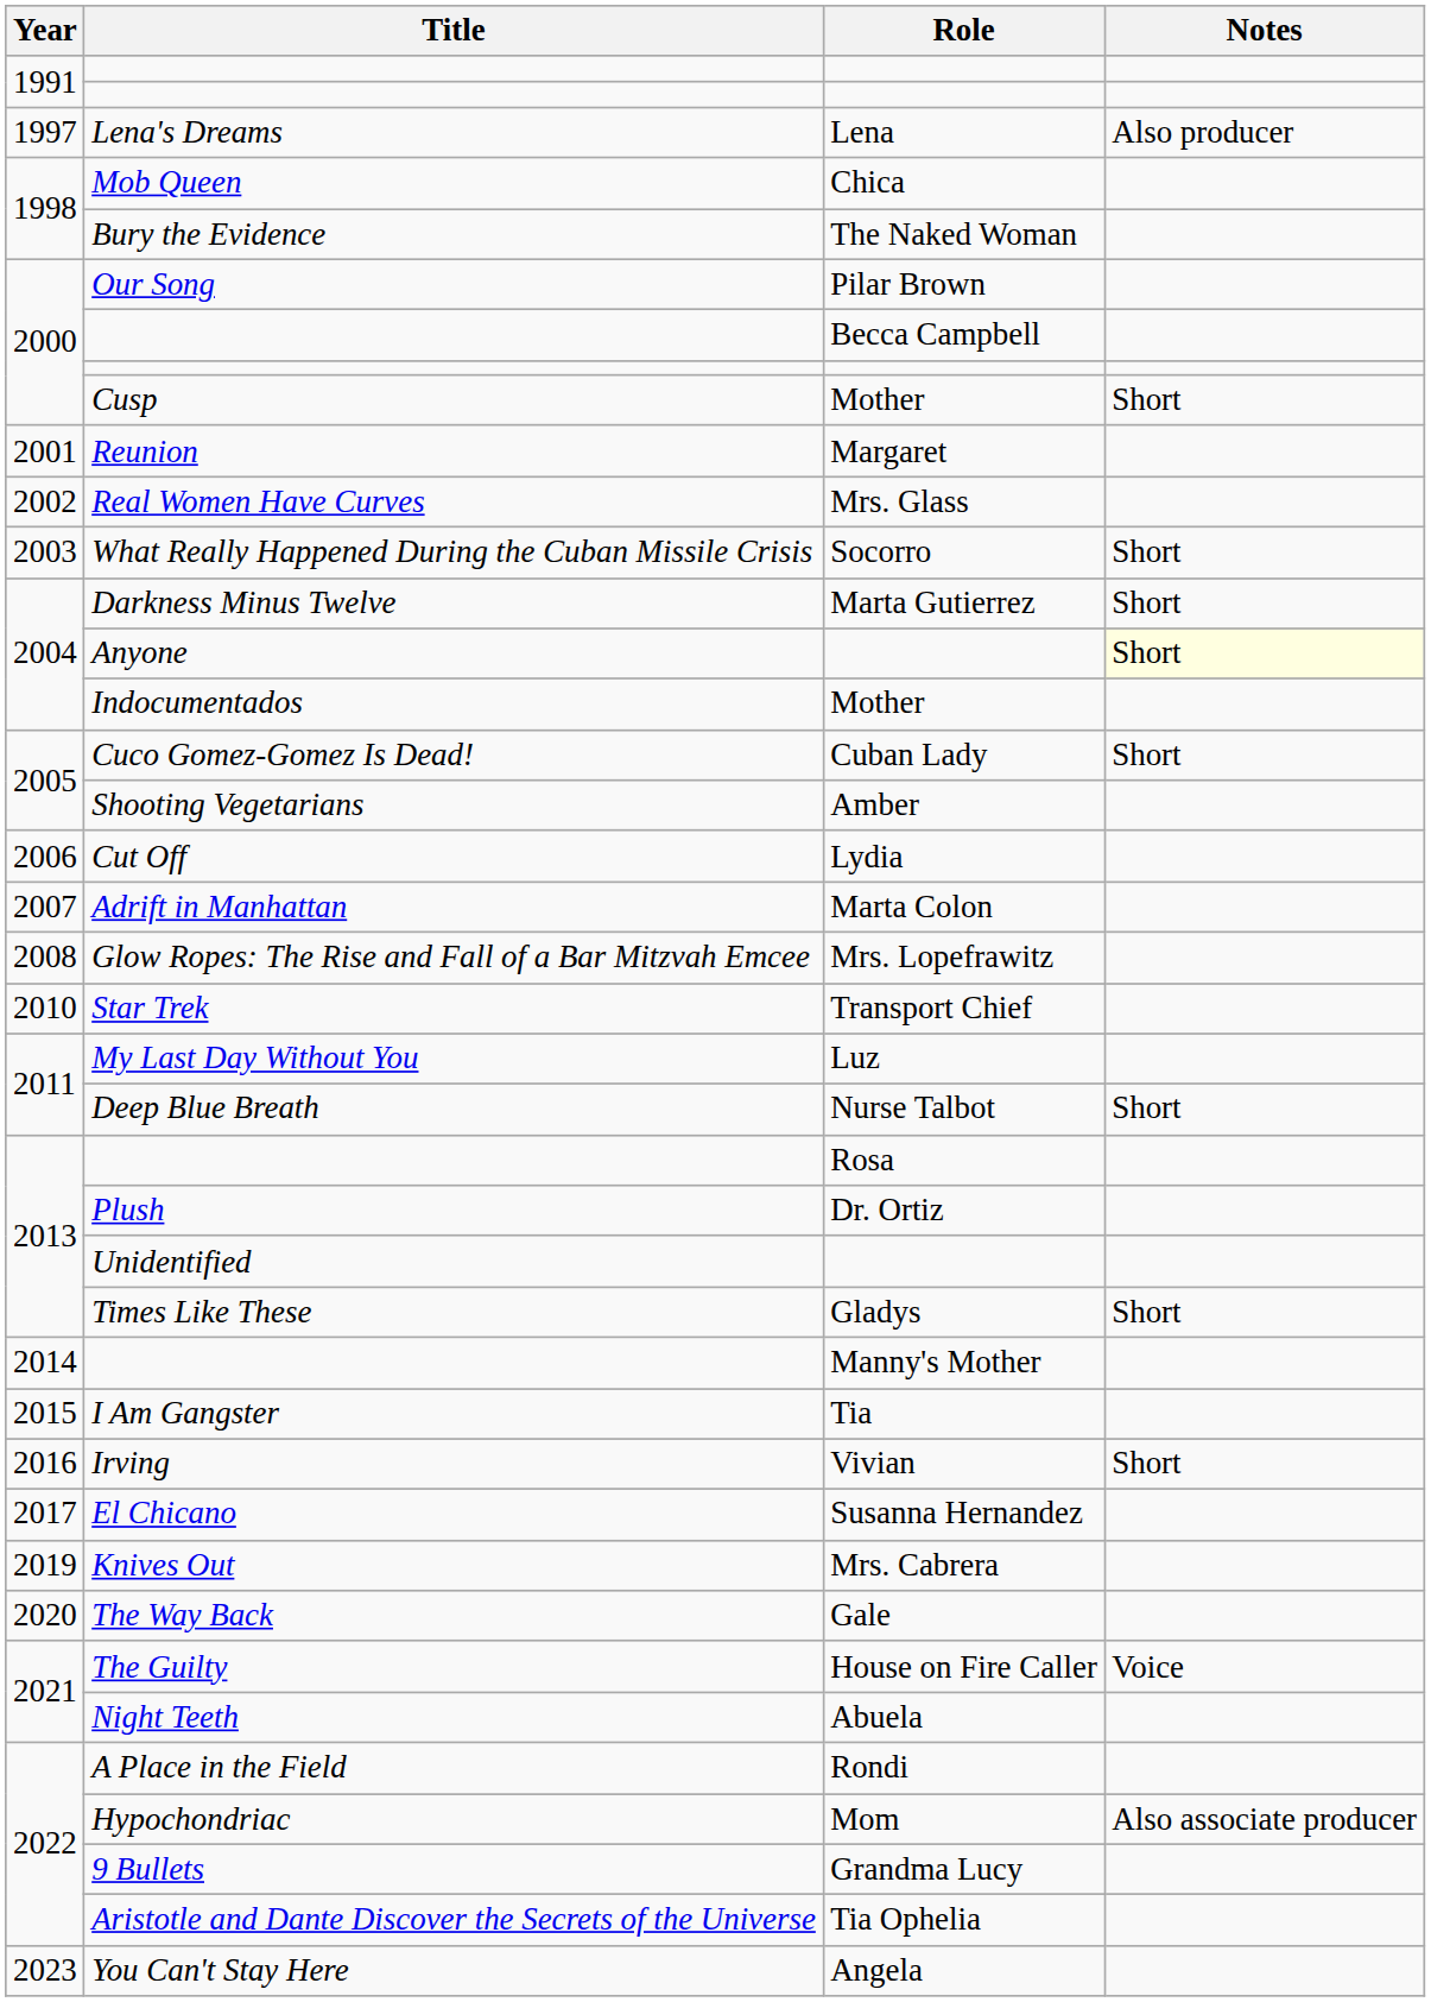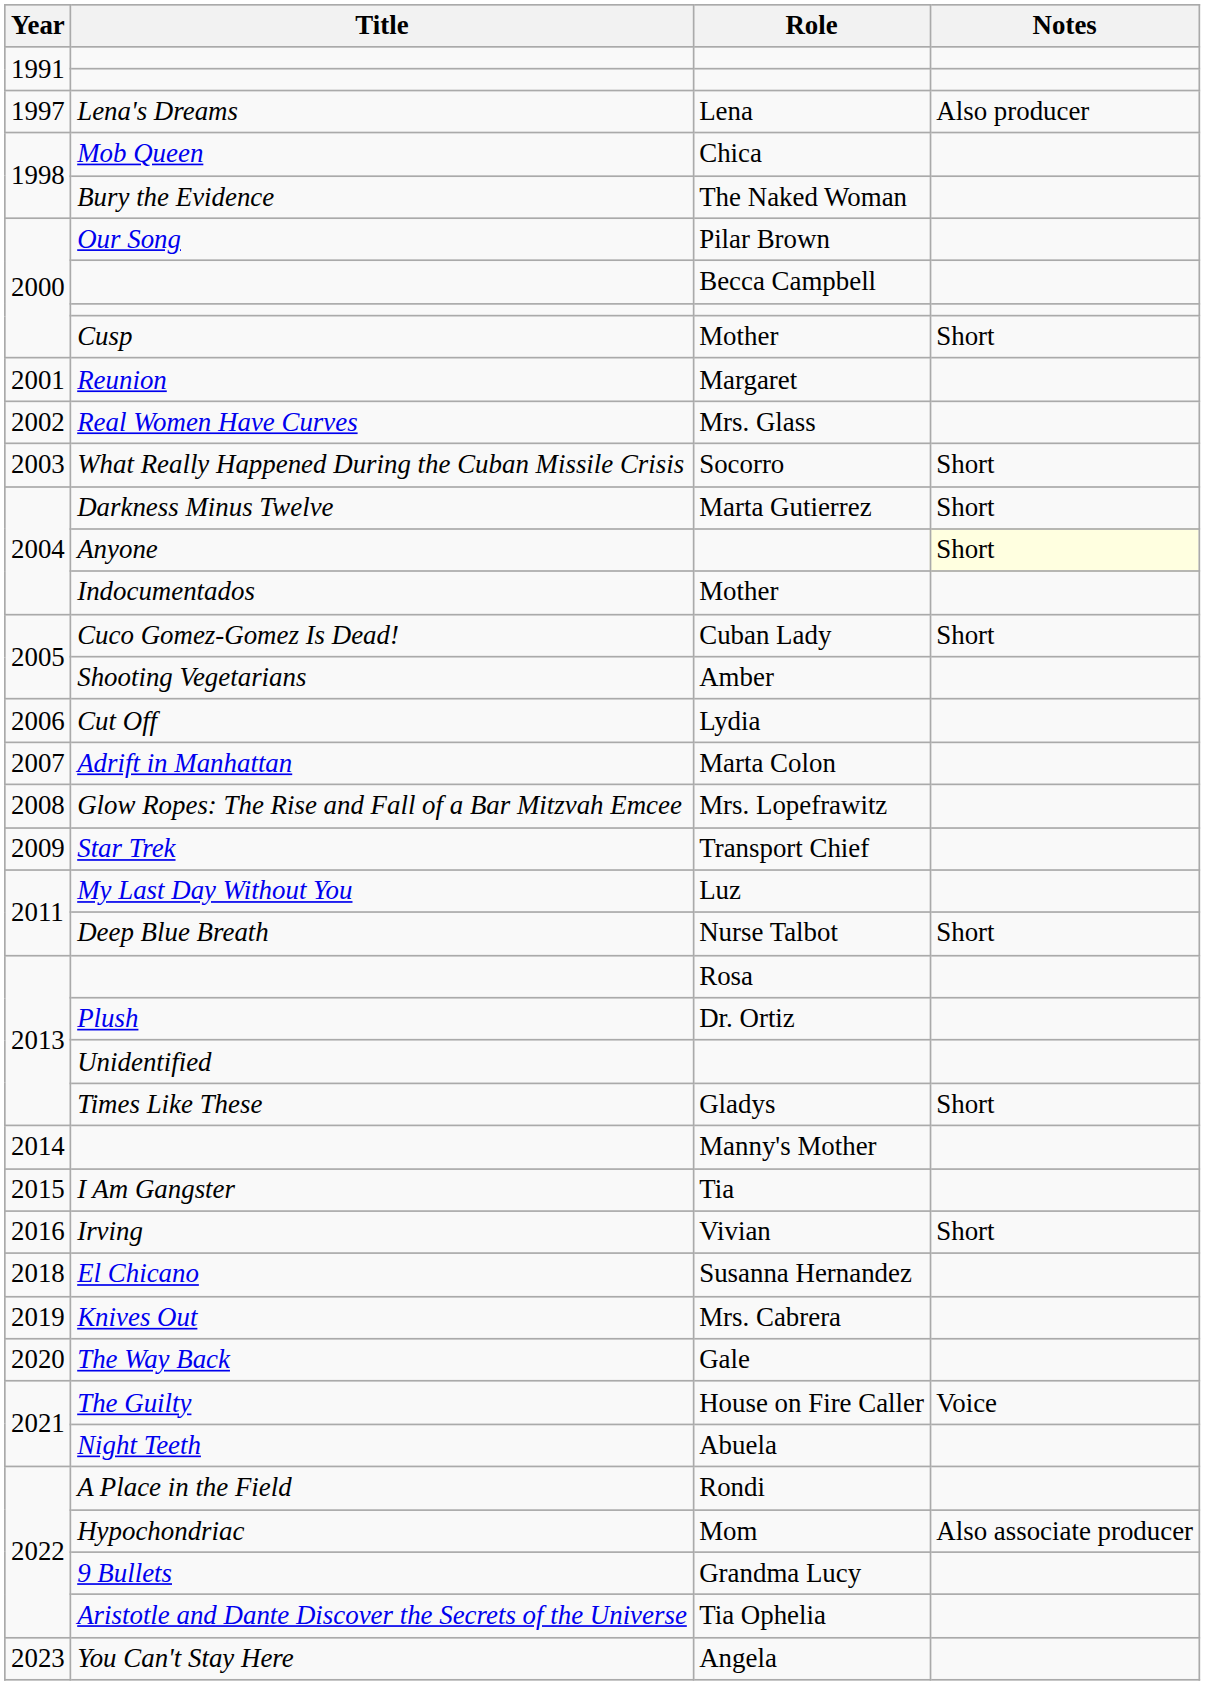Star Trek | Year: 2010 -> 2009
El Chicano | Year: 2017 -> 2018
